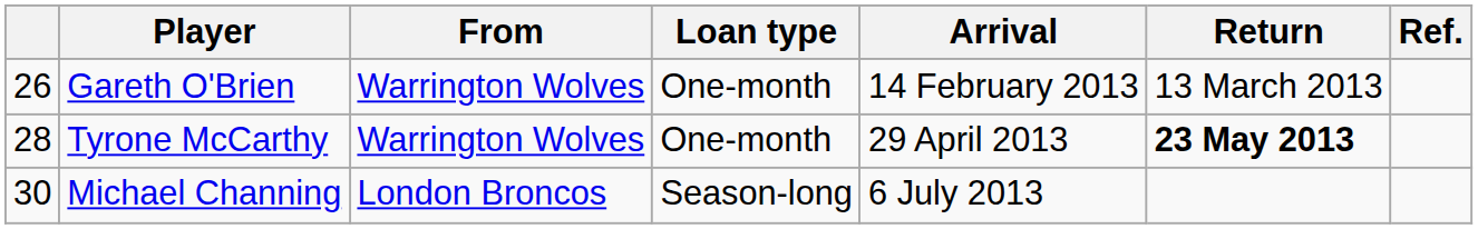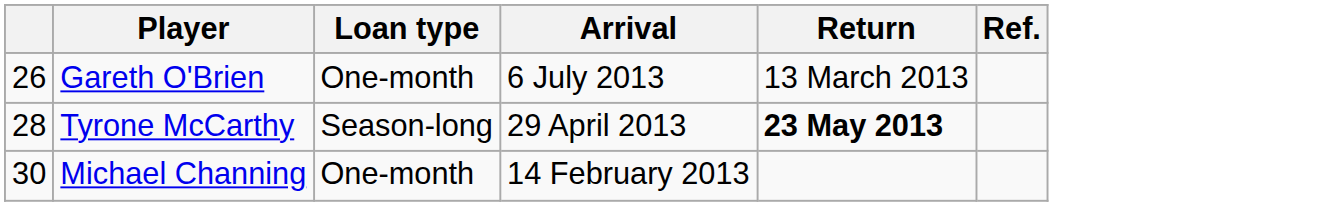- column: From | Warrington Wolves | Warrington Wolves | London Broncos
Gareth O'Brien | Arrival: 14 February 2013 -> 6 July 2013
Tyrone McCarthy | Loan type: One-month -> Season-long
Michael Channing | Loan type: Season-long -> One-month
Michael Channing | Arrival: 6 July 2013 -> 14 February 2013
